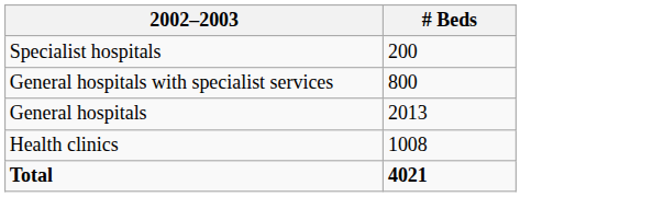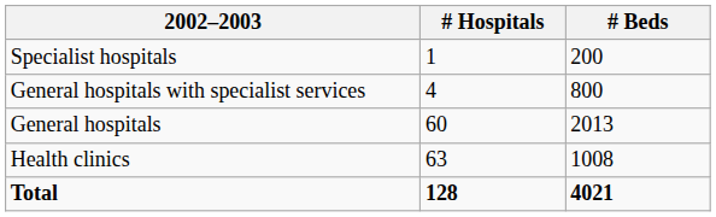+ column: # Hospitals | 1 | 4 | 60 | 63 | 128
